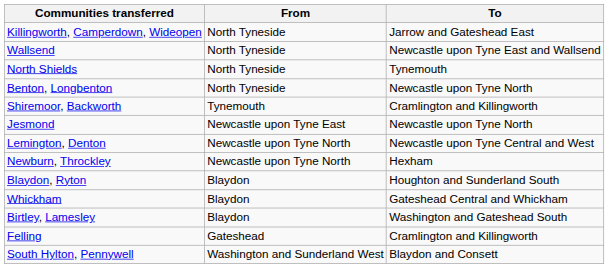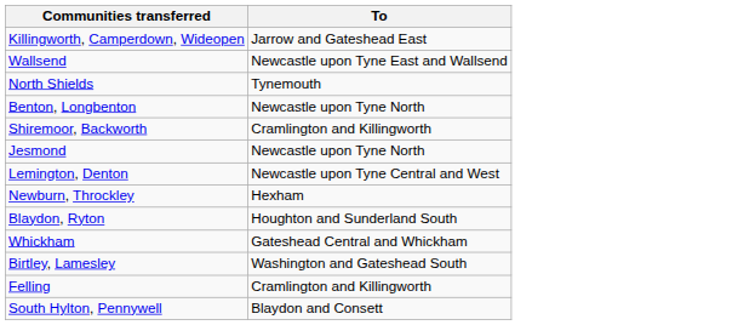- column: From | North Tyneside | North Tyneside | North Tyneside | North Tyneside | Tynemouth | Newcastle upon Tyne East | Newcastle upon Tyne North | Newcastle upon Tyne North | Blaydon | Blaydon | Blaydon | Gateshead | Washington and Sunderland West
